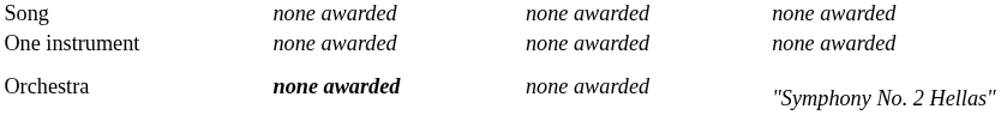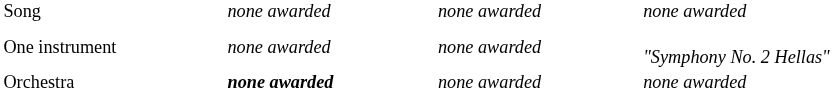One instrument | column 4: none awarded -> "Symphony No. 2 Hellas"
Orchestra | column 4: "Symphony No. 2 Hellas" -> none awarded
